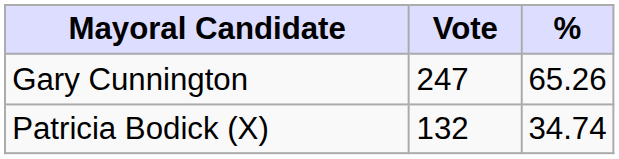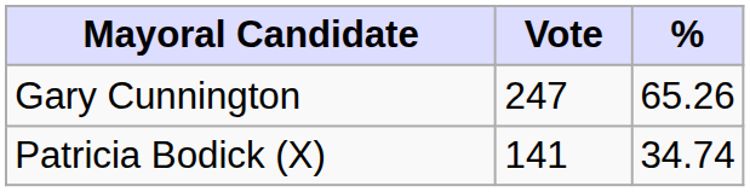Patricia Bodick (X) | Vote: 132 -> 141
